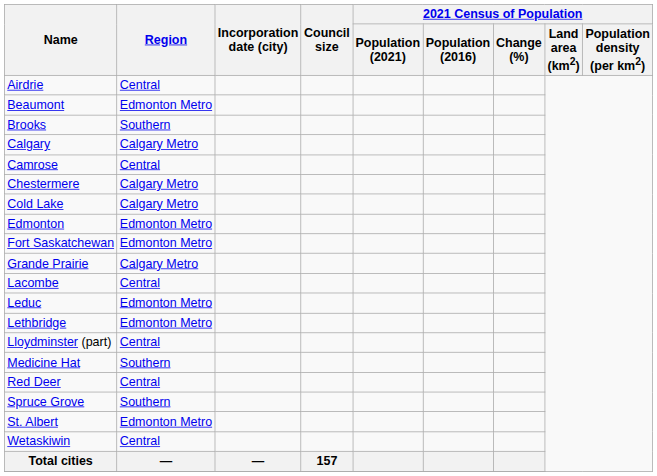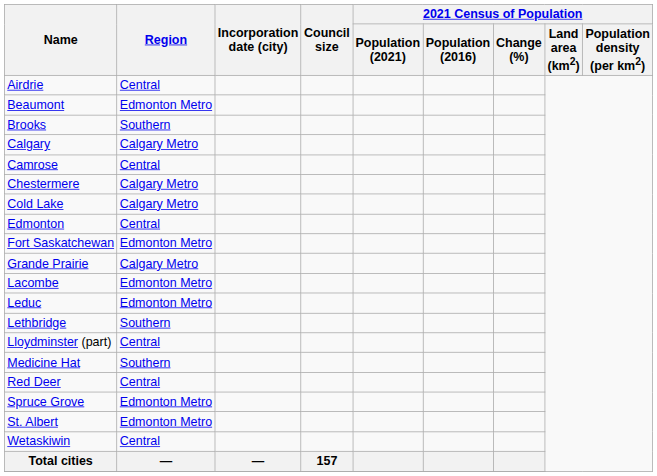Edmonton | Region: Edmonton Metro -> Central
Lacombe | Region: Central -> Edmonton Metro
Lethbridge | Region: Edmonton Metro -> Southern
Spruce Grove | Region: Southern -> Edmonton Metro
